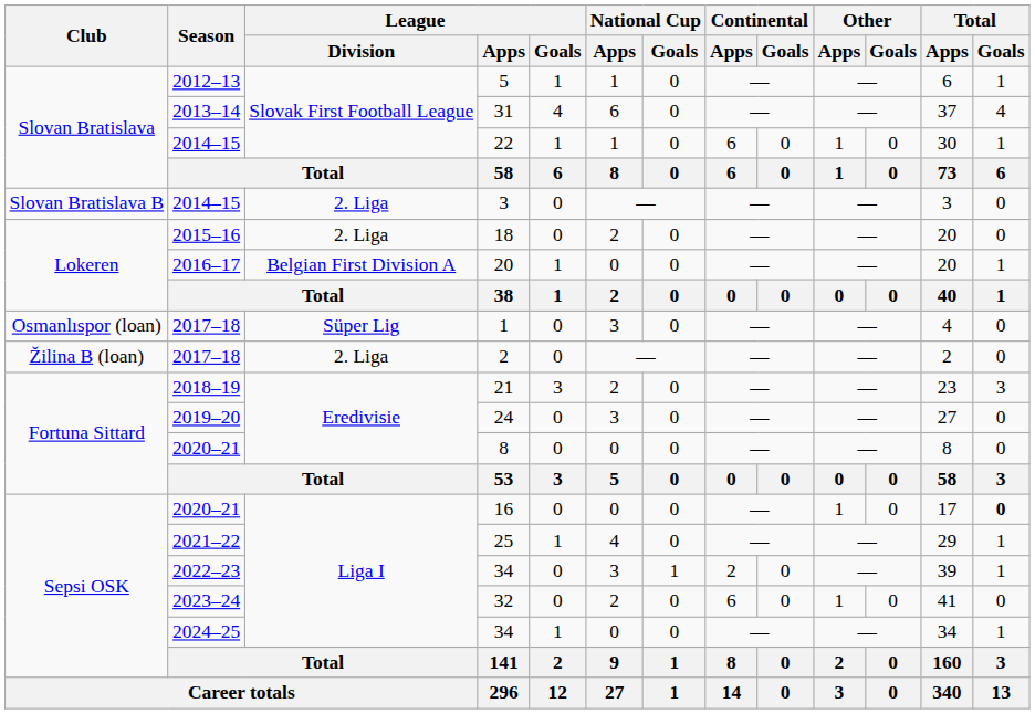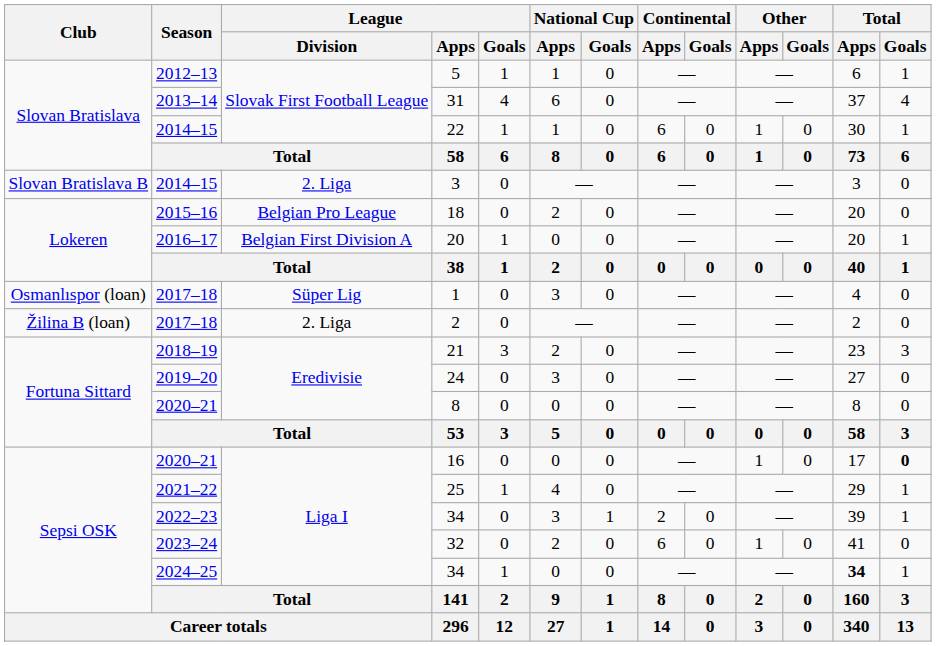18 | League / Division: 2. Liga -> Belgian Pro League
2024–25 / 34 | Total / Apps: normal -> bold
